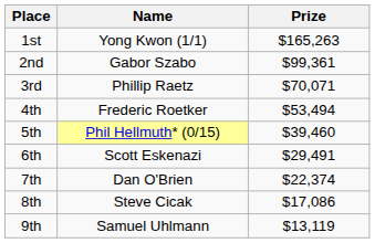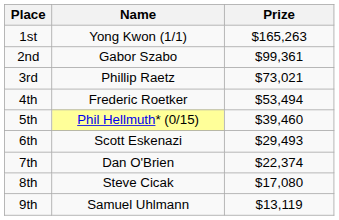3rd | Prize: $70,071 -> $73,021
6th | Prize: $29,491 -> $29,493
8th | Prize: $17,086 -> $17,080
